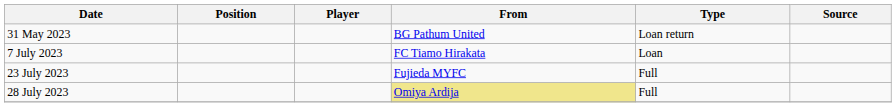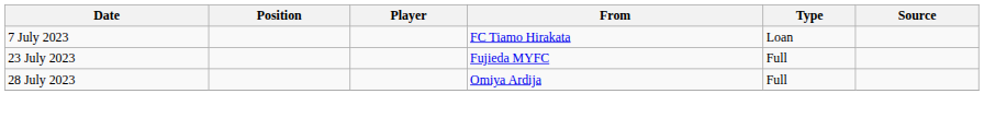- row: 31 May 2023 | BG Pathum United | Loan return
28 July 2023 | From: khaki background -> no background
